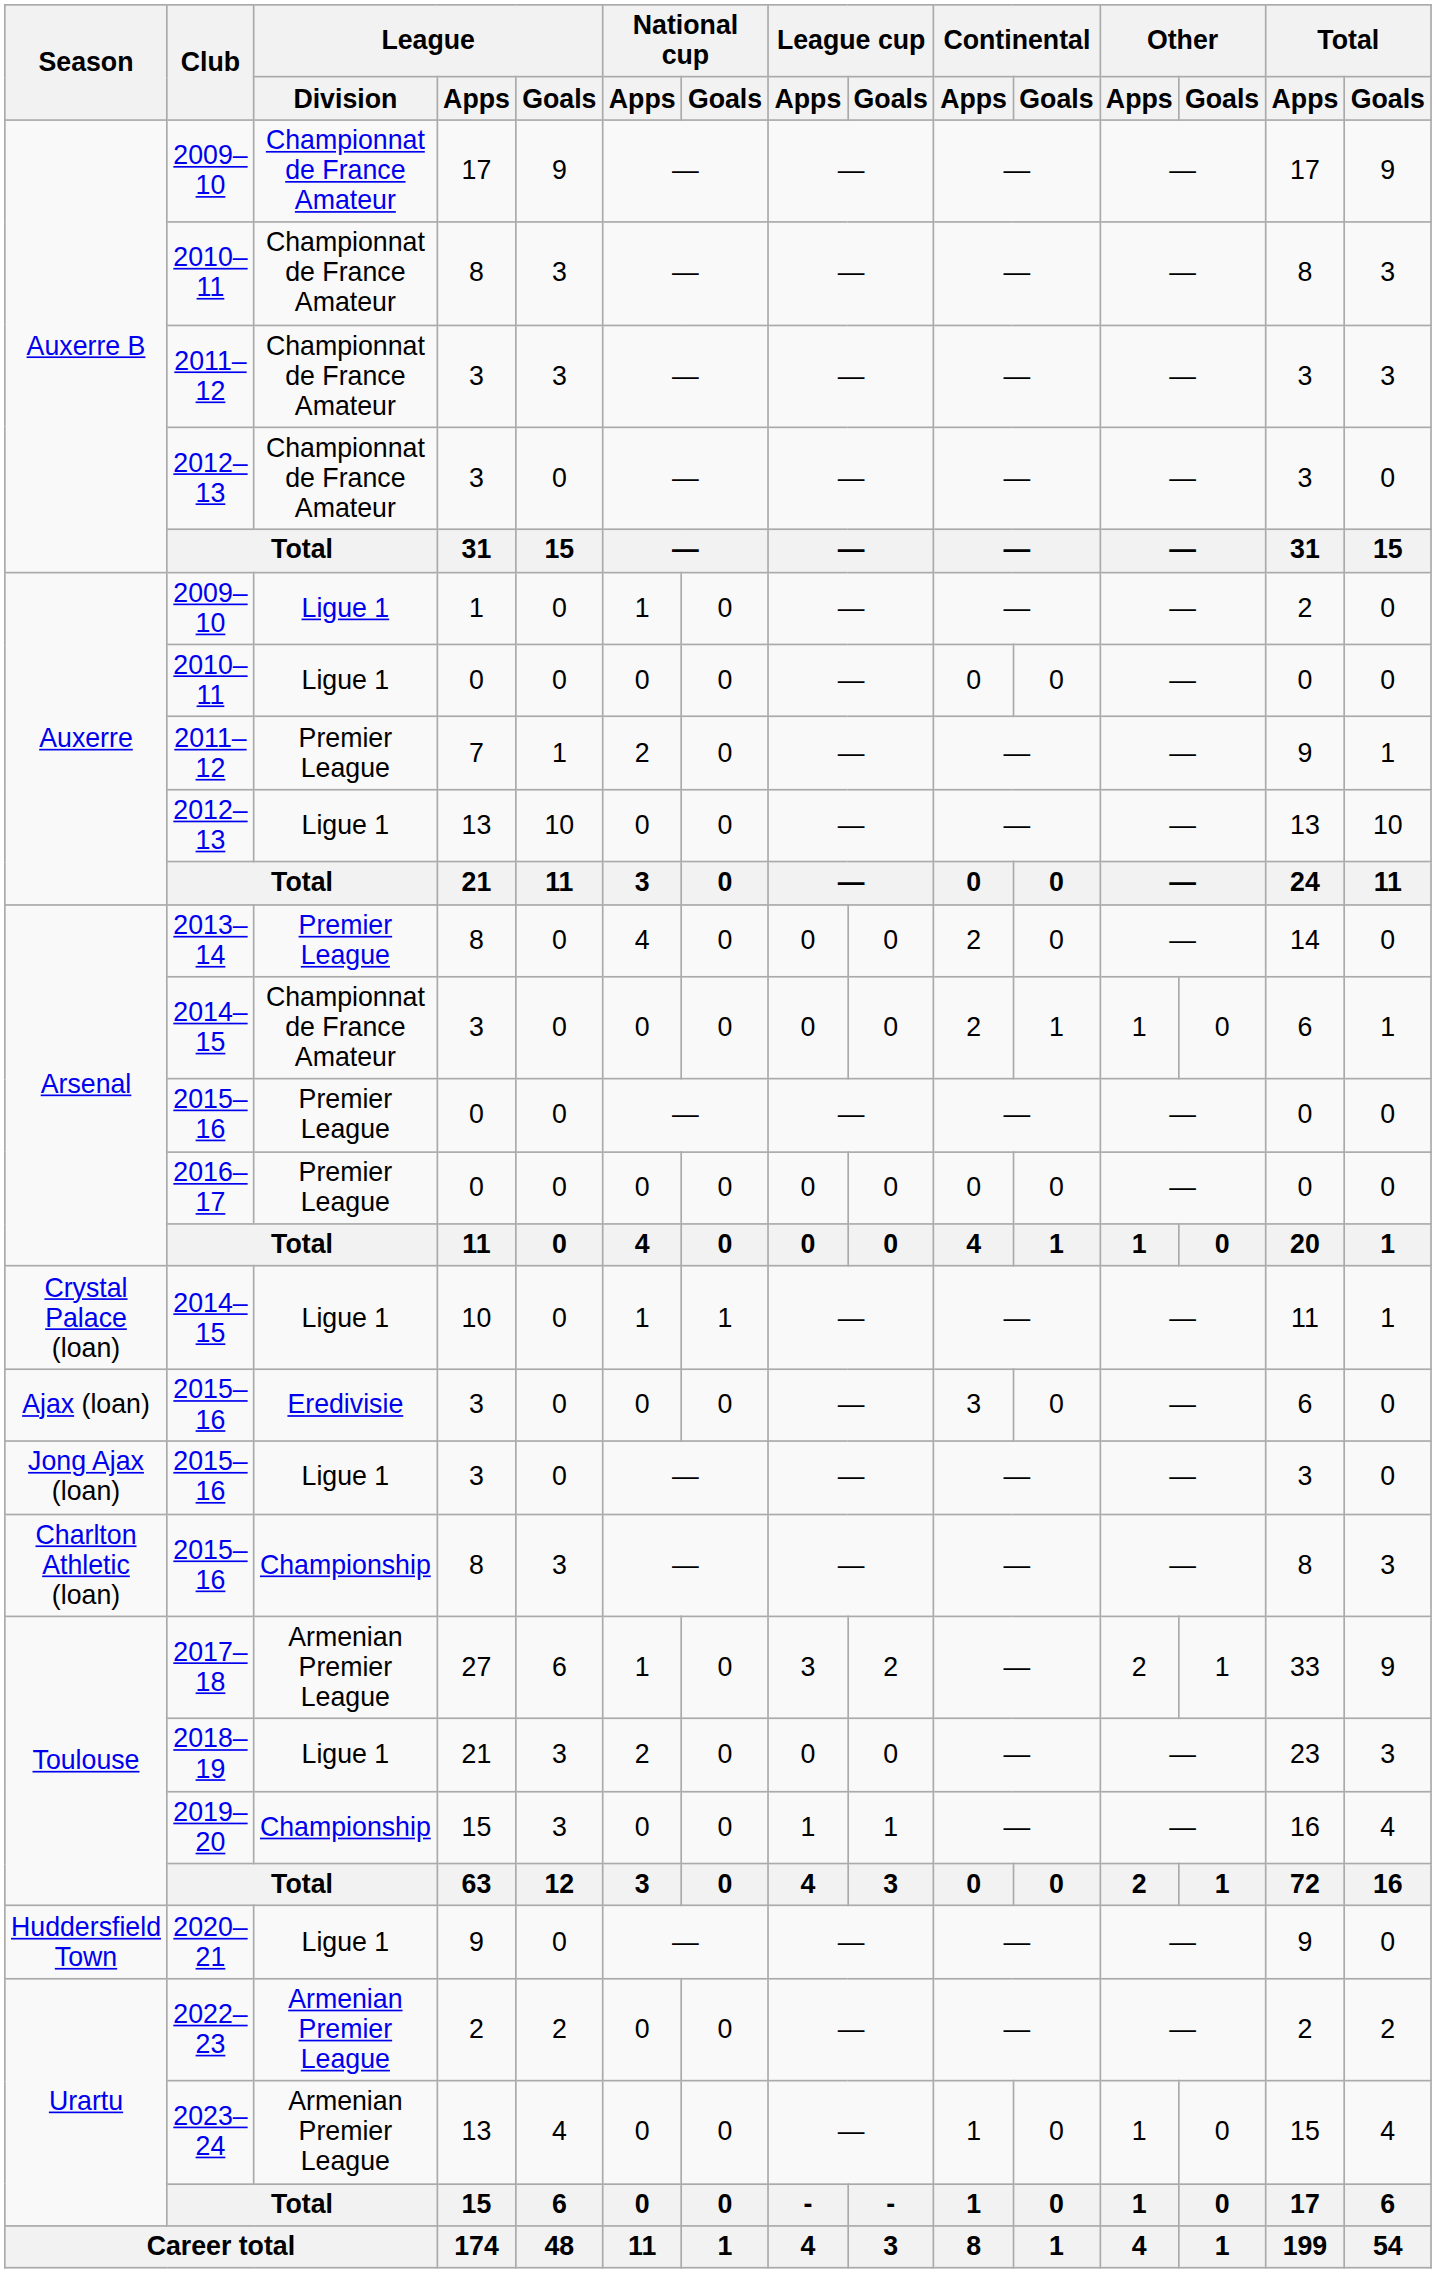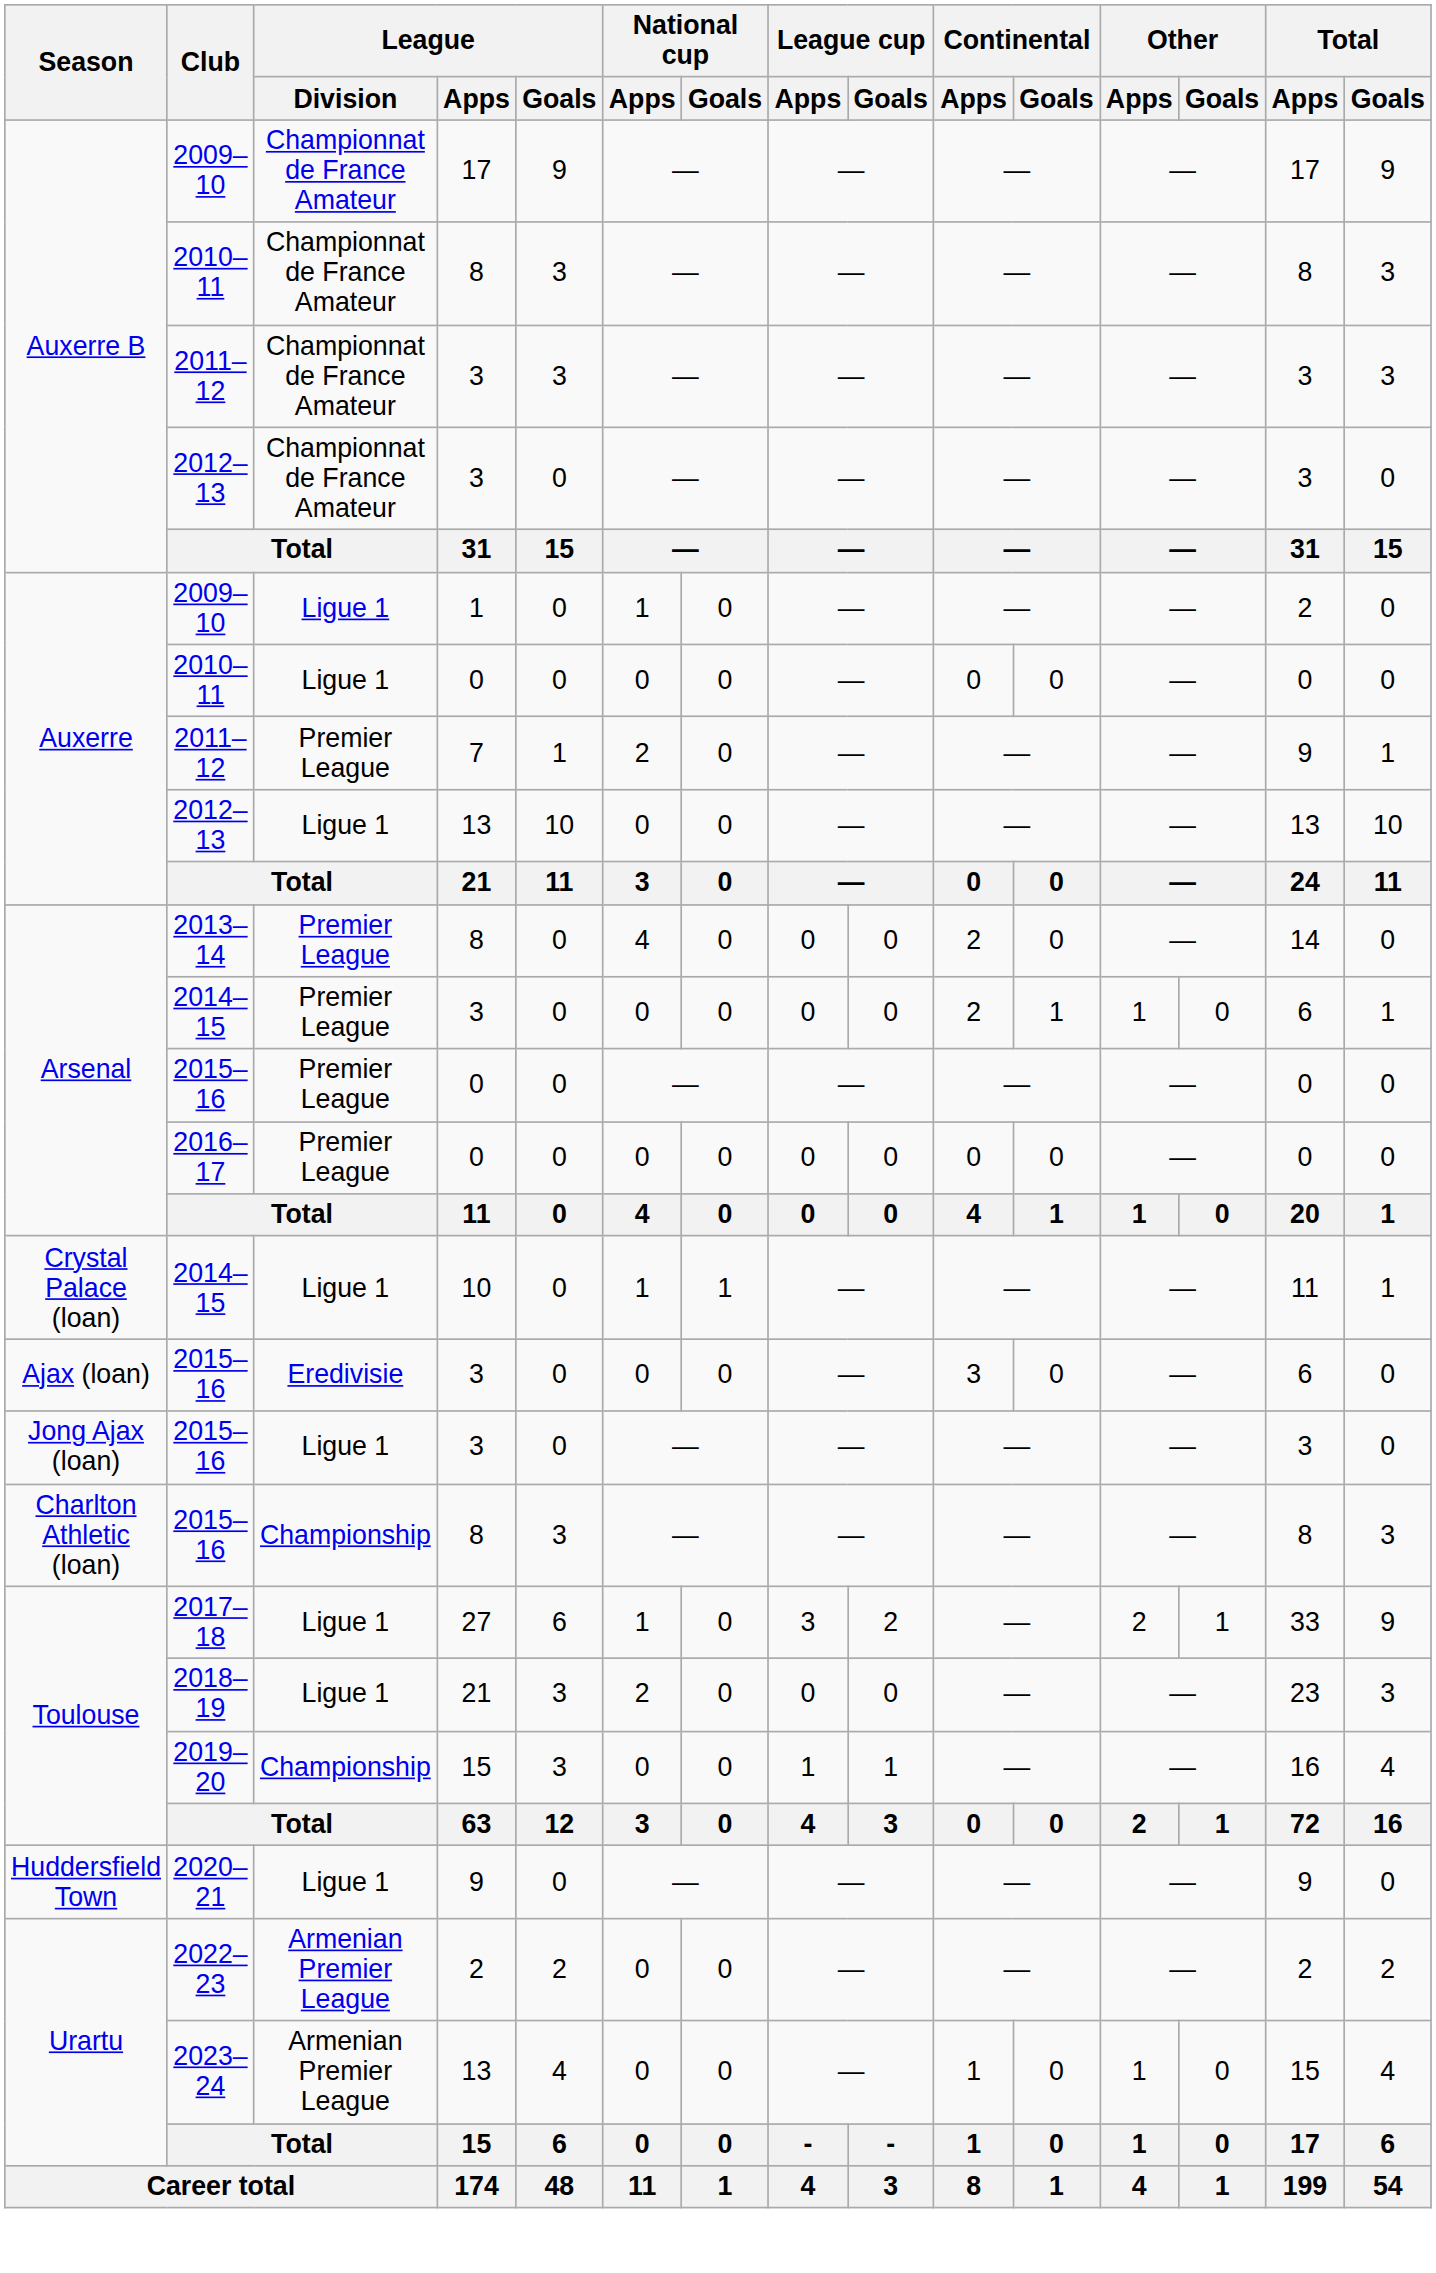Arsenal / 2014–15 | League / Division: Championnat de France Amateur -> Premier League
2017–18 | League / Division: Armenian Premier League -> Ligue 1
